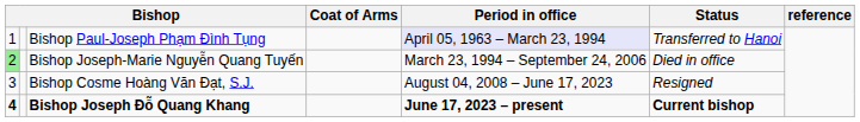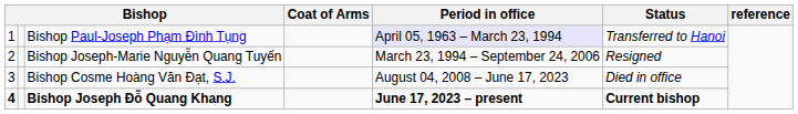Bishop Joseph-Marie Nguyễn Quang Tuyến | column 1: lightgreen background -> no background
Bishop Joseph-Marie Nguyễn Quang Tuyến | Status: Died in office -> Resigned
Bishop Cosme Hoàng Văn Ðạt, S.J. | Status: Resigned -> Died in office
